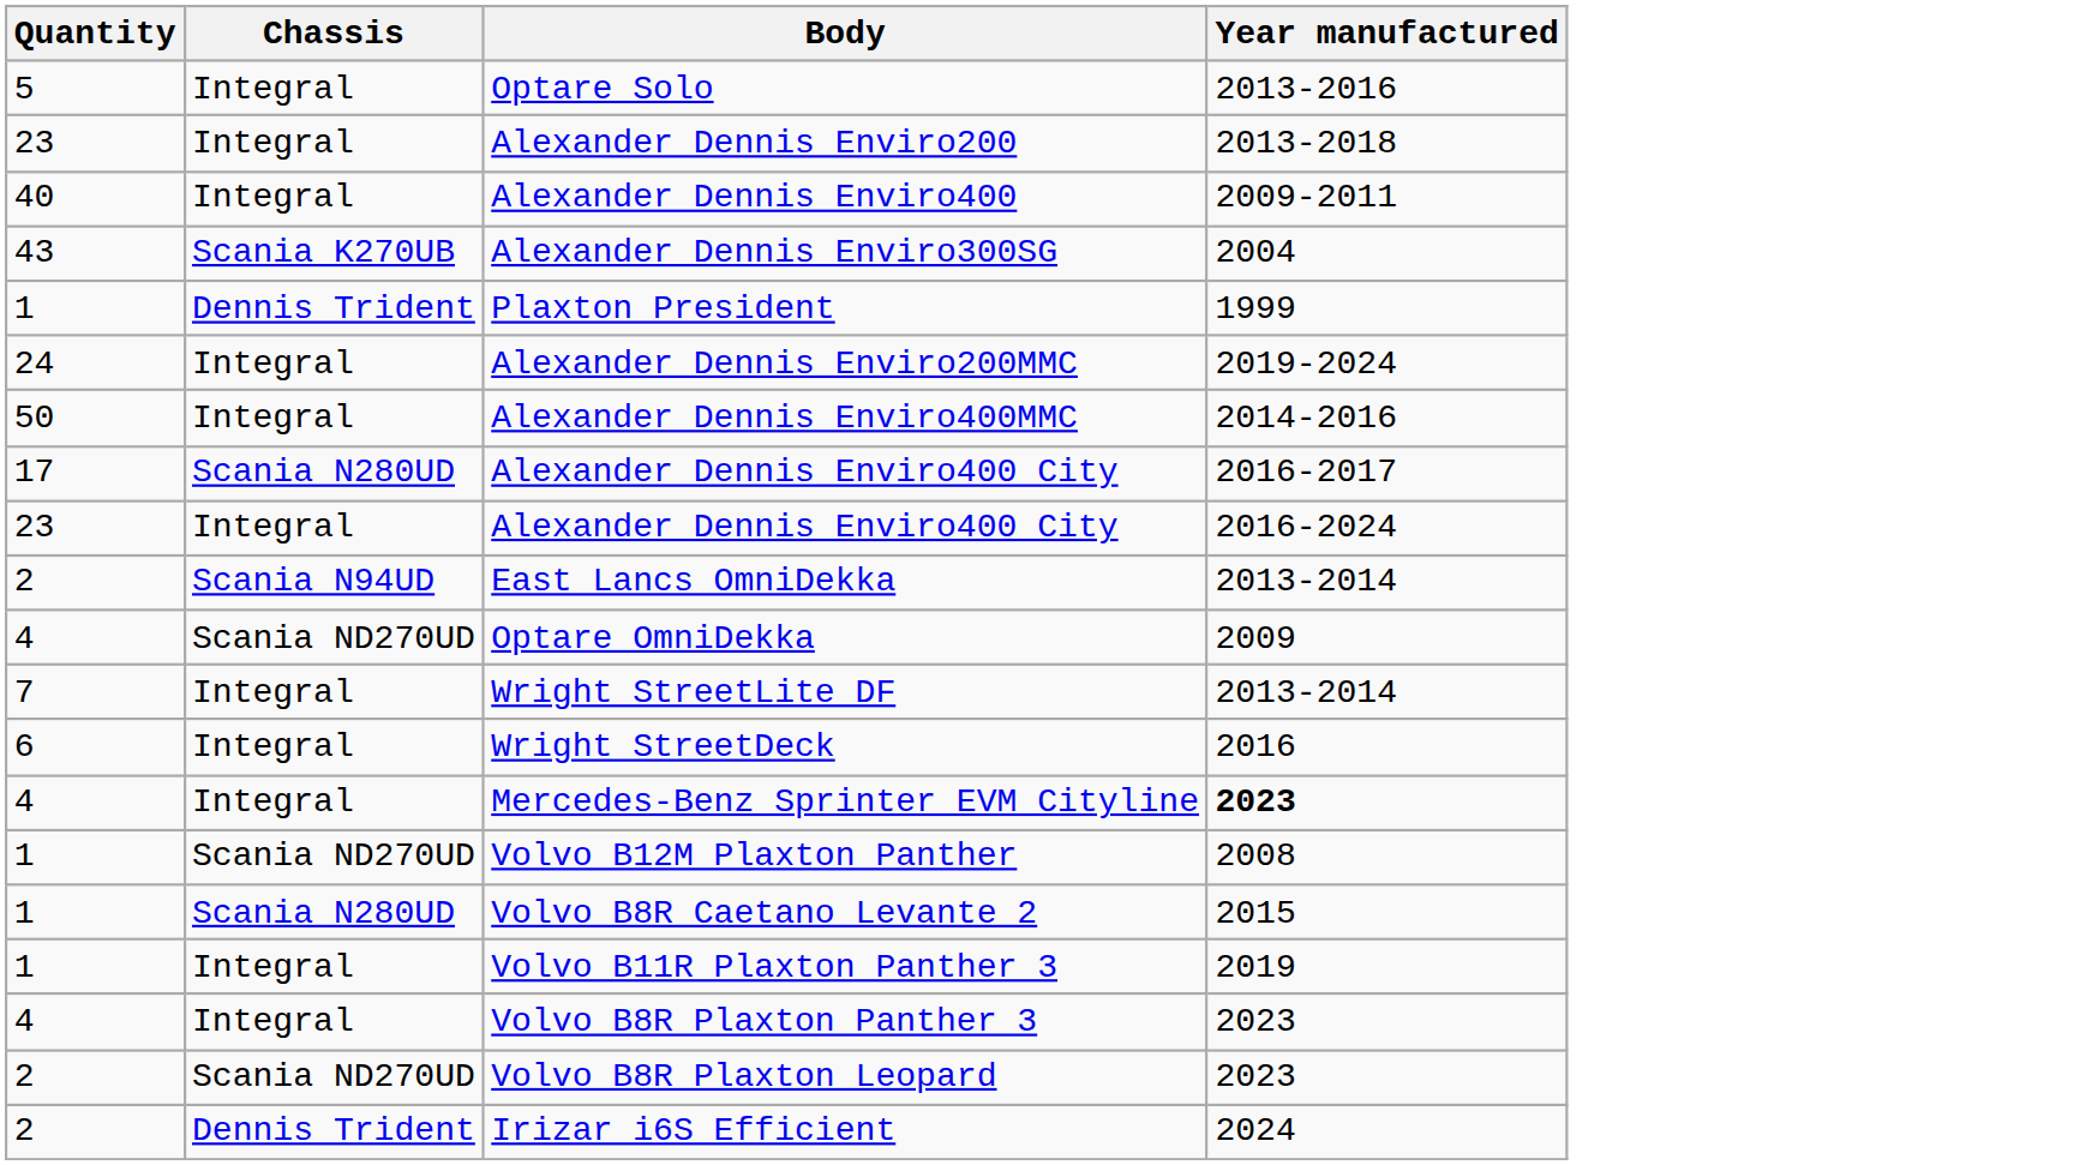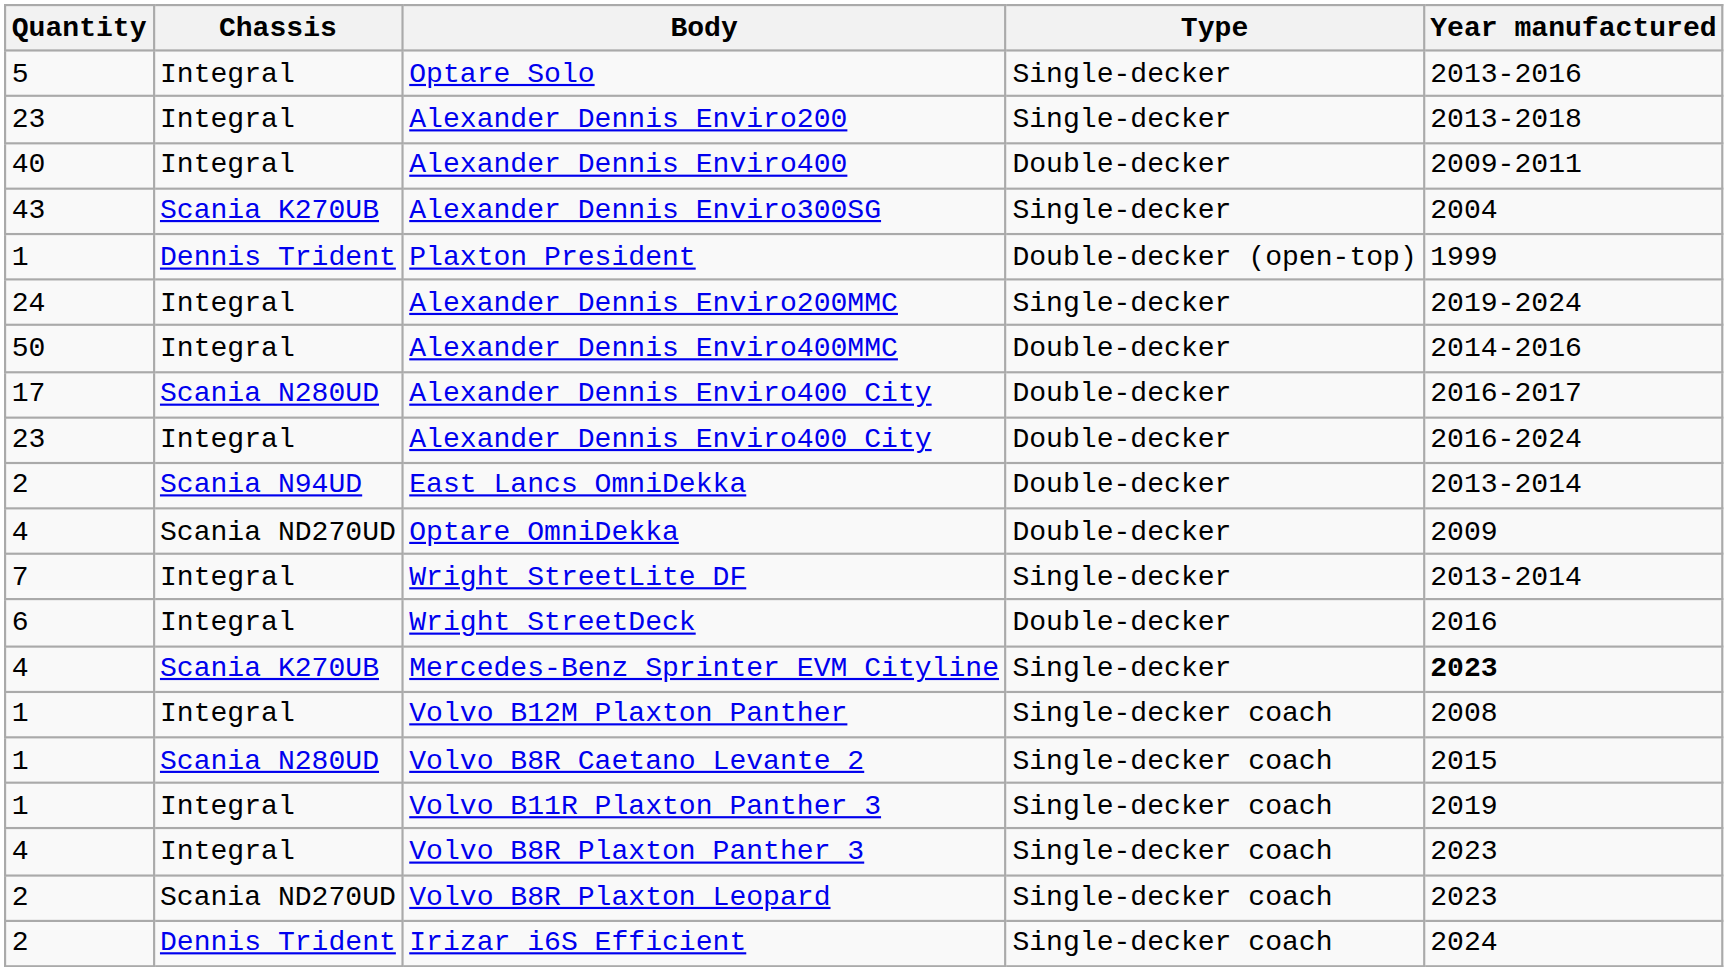+ column: Type | Single-decker | Single-decker | Double-decker | Single-decker | Double-decker (open-top) | Single-decker | Double-decker | Double-decker | Double-decker | Double-decker | Double-decker | Single-decker | Double-decker | Single-decker | Single-decker coach | Single-decker coach | Single-decker coach | Single-decker coach | Single-decker coach | Single-decker coach
Mercedes-Benz Sprinter EVM Cityline | Chassis: Integral -> Scania K270UB
Volvo B12M Plaxton Panther | Chassis: Scania ND270UD -> Integral
